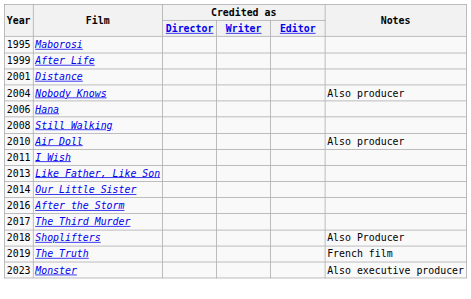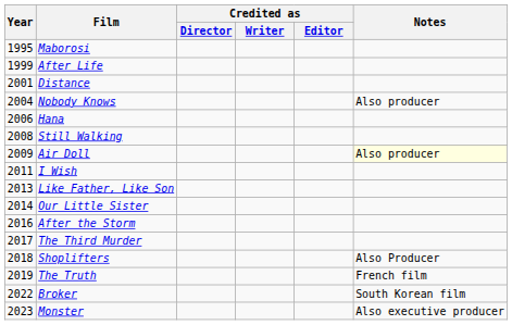Air Doll | Year: 2010 -> 2009
Air Doll | Notes: no background -> lightyellow background
+ row: 2022 | Broker | South Korean film
